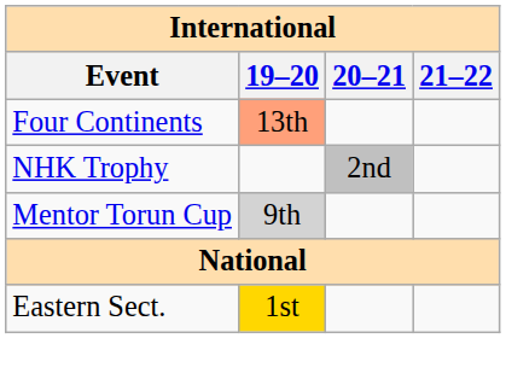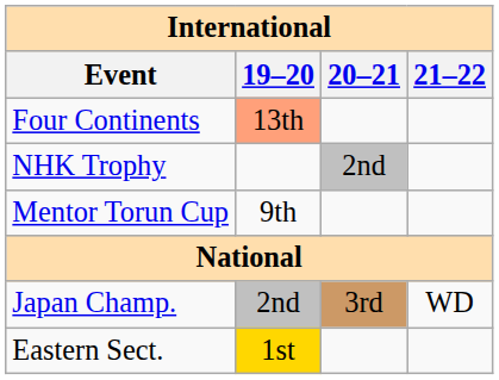Mentor Torun Cup | 19–20: lightgrey background -> no background
+ row: Japan Champ. | 2nd | 3rd | WD
